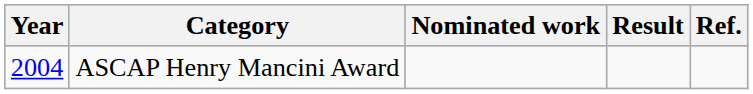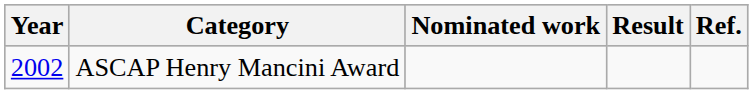ASCAP Henry Mancini Award | Year: 2004 -> 2002
